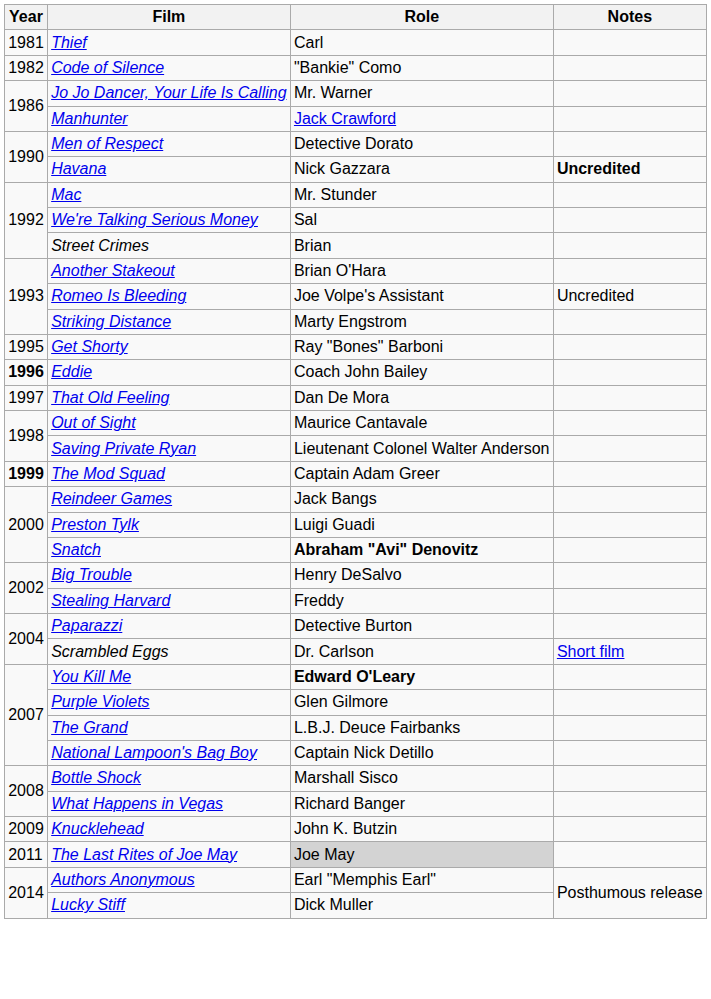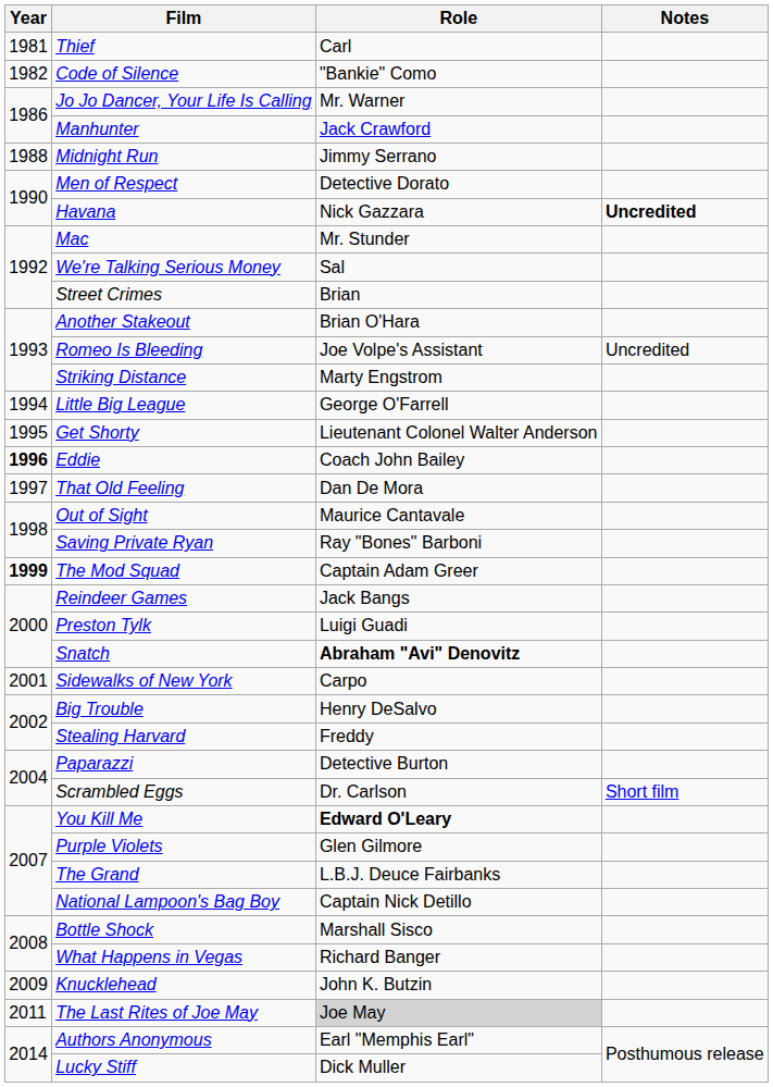+ row: 1988 | Midnight Run | Jimmy Serrano
+ row: 1994 | Little Big League | George O'Farrell
Get Shorty | Role: Ray "Bones" Barboni -> Lieutenant Colonel Walter Anderson
Saving Private Ryan | Role: Lieutenant Colonel Walter Anderson -> Ray "Bones" Barboni
+ row: 2001 | Sidewalks of New York | Carpo
